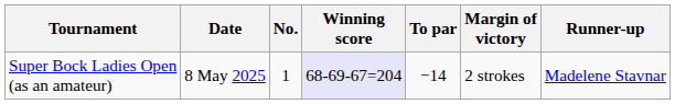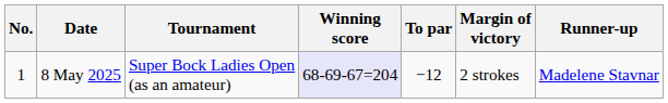columns swapped: No. <-> Tournament
8 May 2025 | To par: −14 -> −12
